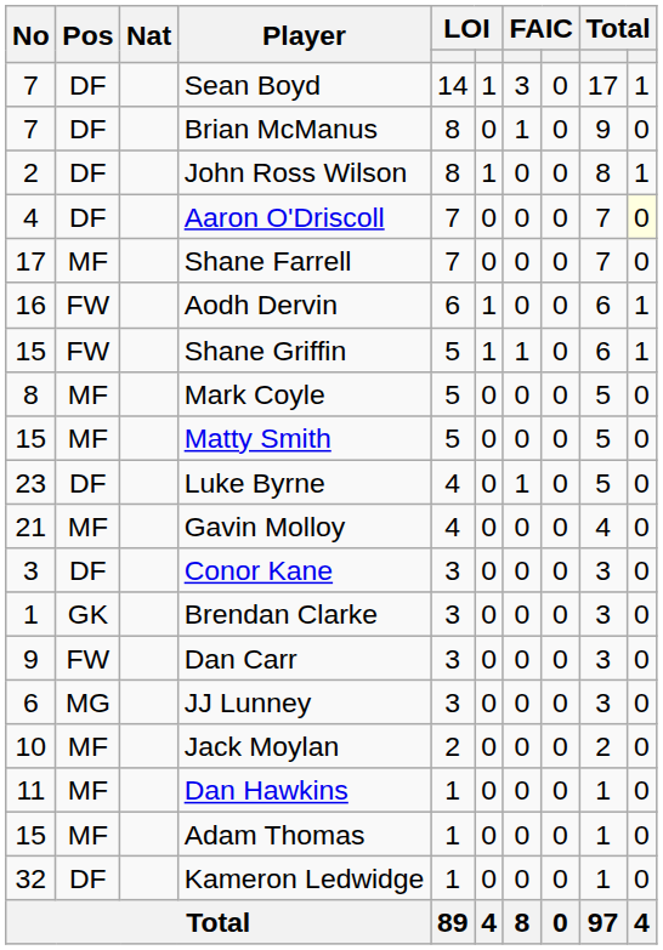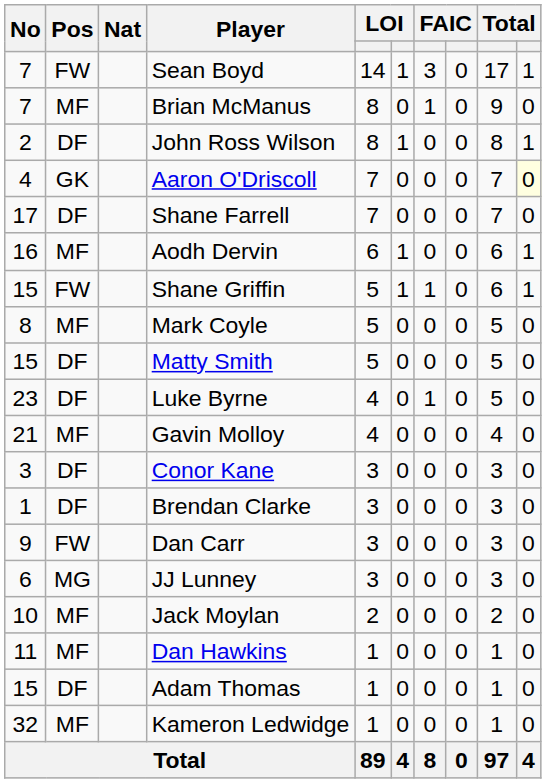Sean Boyd | Pos: DF -> FW
Brian McManus | Pos: DF -> MF
Aaron O'Driscoll | Pos: DF -> GK
Shane Farrell | Pos: MF -> DF
Aodh Dervin | Pos: FW -> MF
Matty Smith | Pos: MF -> DF
Brendan Clarke | Pos: GK -> DF
Adam Thomas | Pos: MF -> DF
Kameron Ledwidge | Pos: DF -> MF
